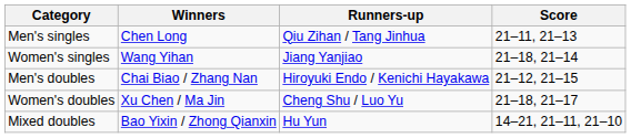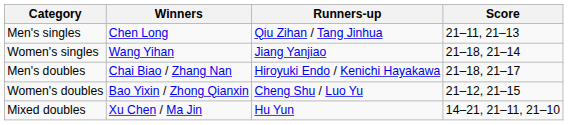Men's doubles | Score: 21–12, 21–15 -> 21–18, 21–17
Women's doubles | Winners: Xu Chen / Ma Jin -> Bao Yixin / Zhong Qianxin
Women's doubles | Score: 21–18, 21–17 -> 21–12, 21–15
Mixed doubles | Winners: Bao Yixin / Zhong Qianxin -> Xu Chen / Ma Jin
